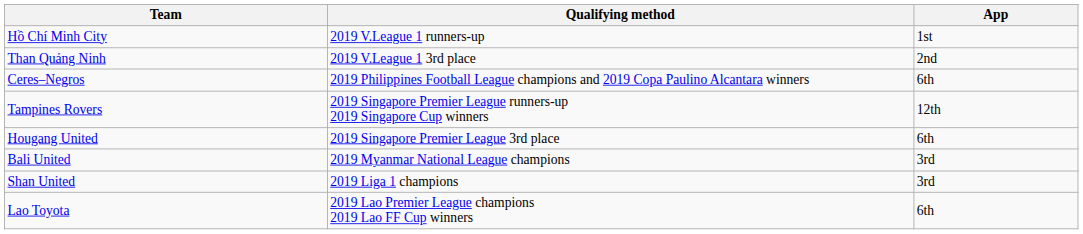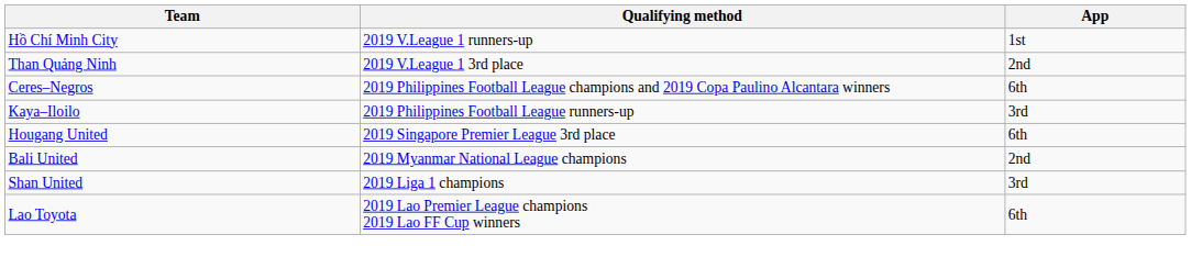+ row: Kaya–Iloilo | 2019 Philippines Football League runners-up | 3rd
- row: Tampines Rovers | 2019 Singapore Premier League runners-up 2019 Singapore Cup winners | 12th
Bali United | App: 3rd -> 2nd
